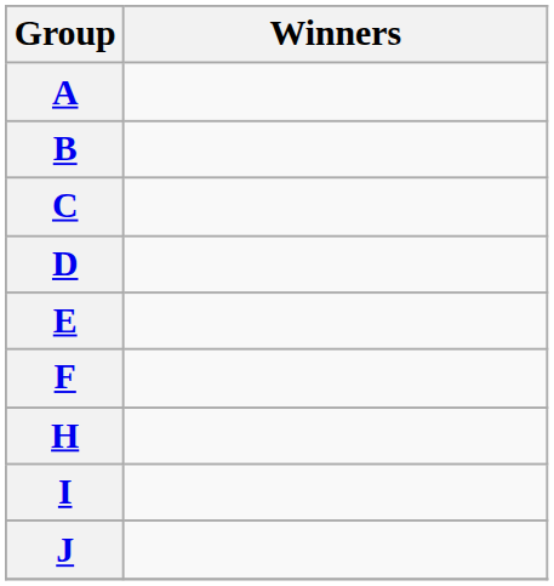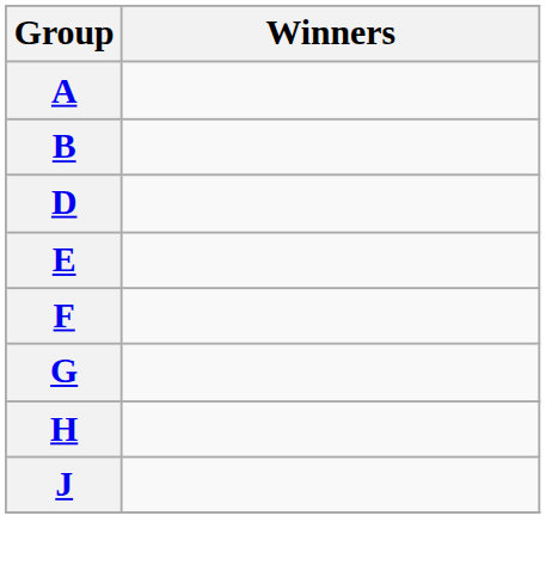- row: C
+ row: G
- row: I
